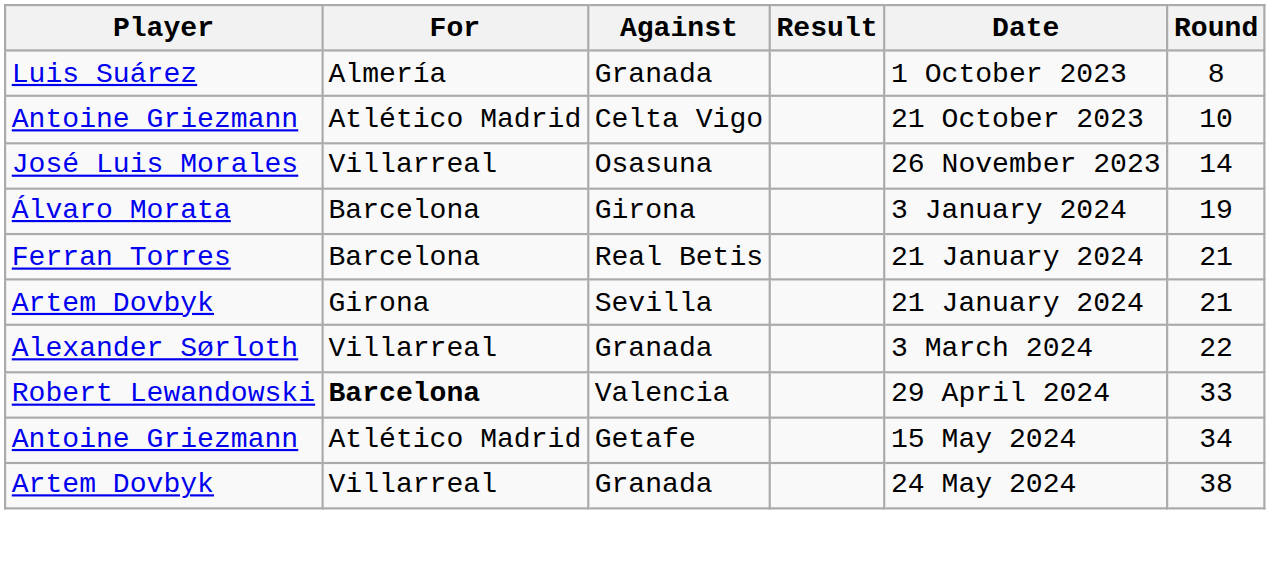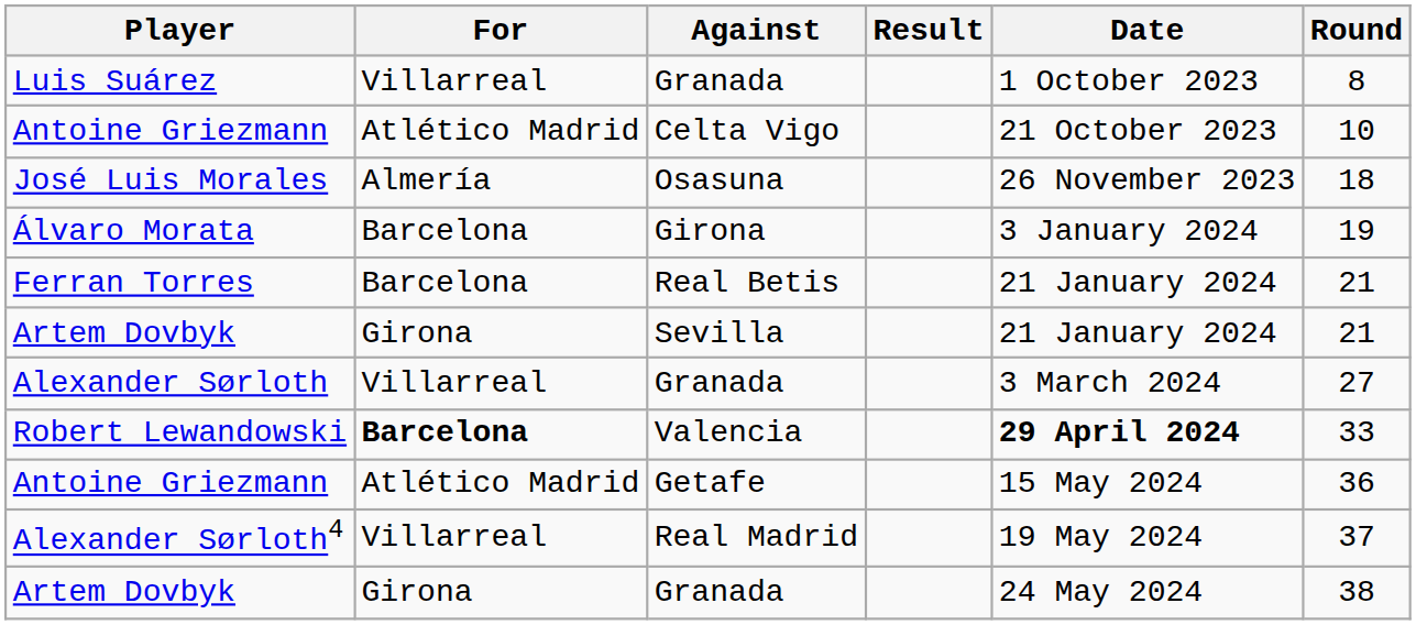Luis Suárez | For: Almería -> Villarreal
José Luis Morales | For: Villarreal -> Almería
José Luis Morales | Round: 14 -> 18
Alexander Sørloth | Round: 22 -> 27
Robert Lewandowski | Date: normal -> bold
Antoine Griezmann / Getafe | Round: 34 -> 36
+ row: Alexander Sørloth4 | Villarreal | Real Madrid | 19 May 2024 | 37
Artem Dovbyk / Granada | For: Villarreal -> Girona
